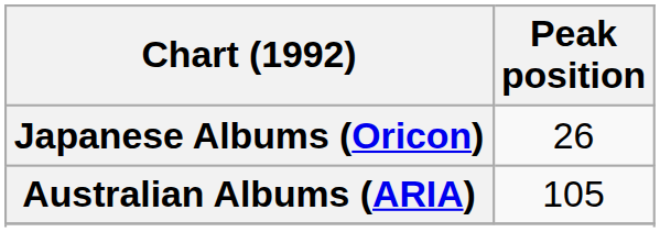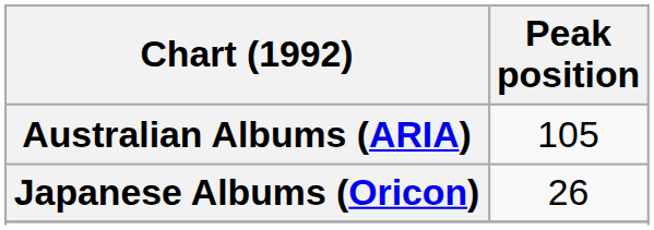rows swapped: Australian Albums (ARIA) <-> Japanese Albums (Oricon)
